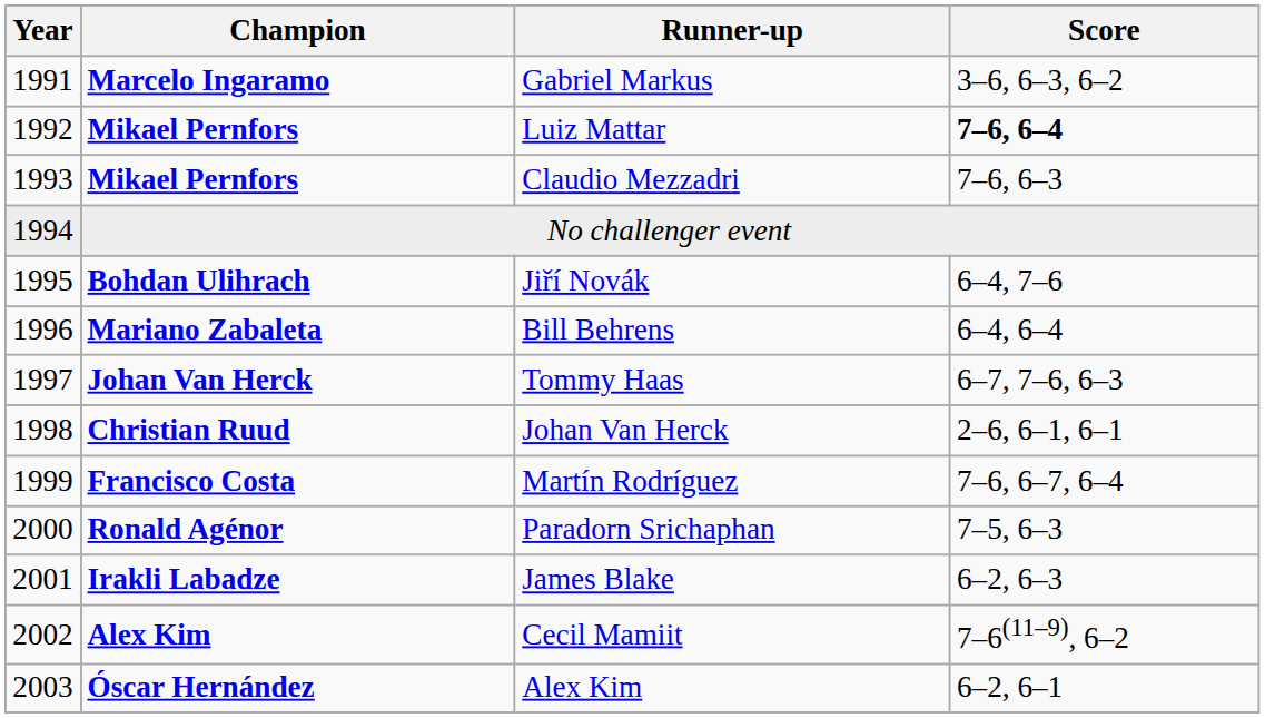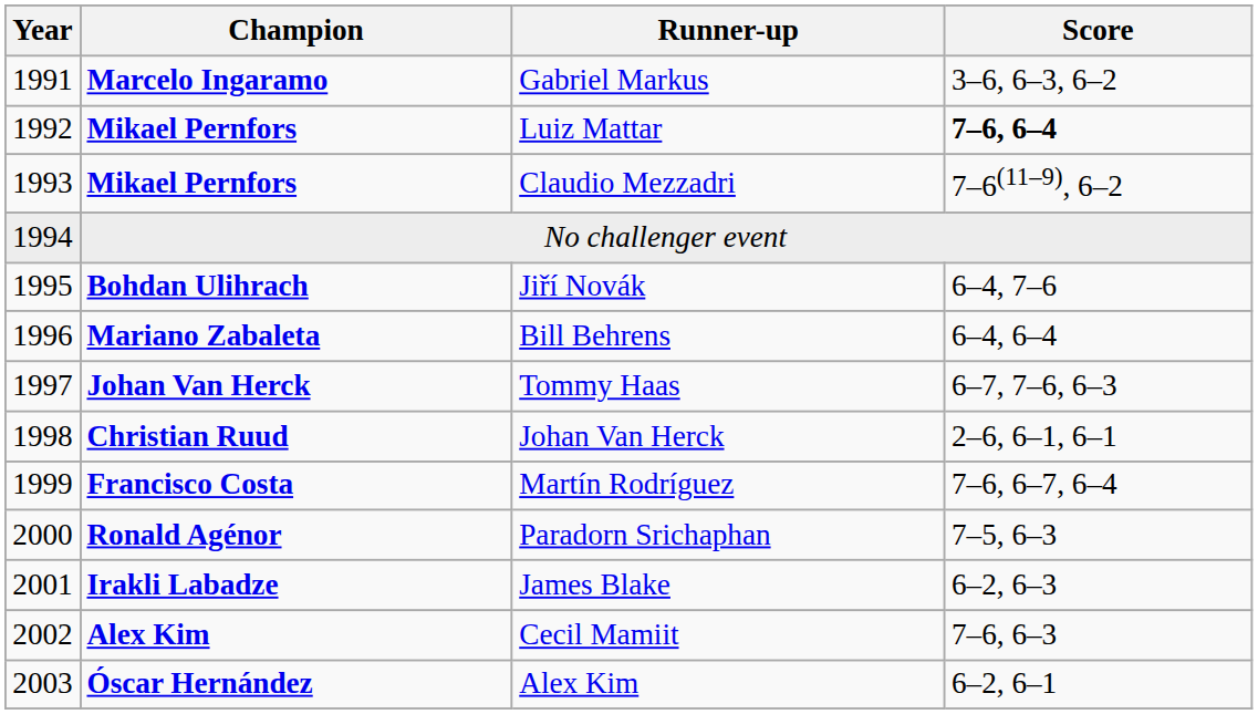Claudio Mezzadri | Score: 7–6, 6–3 -> 7–6(11–9), 6–2
Cecil Mamiit | Score: 7–6(11–9), 6–2 -> 7–6, 6–3
